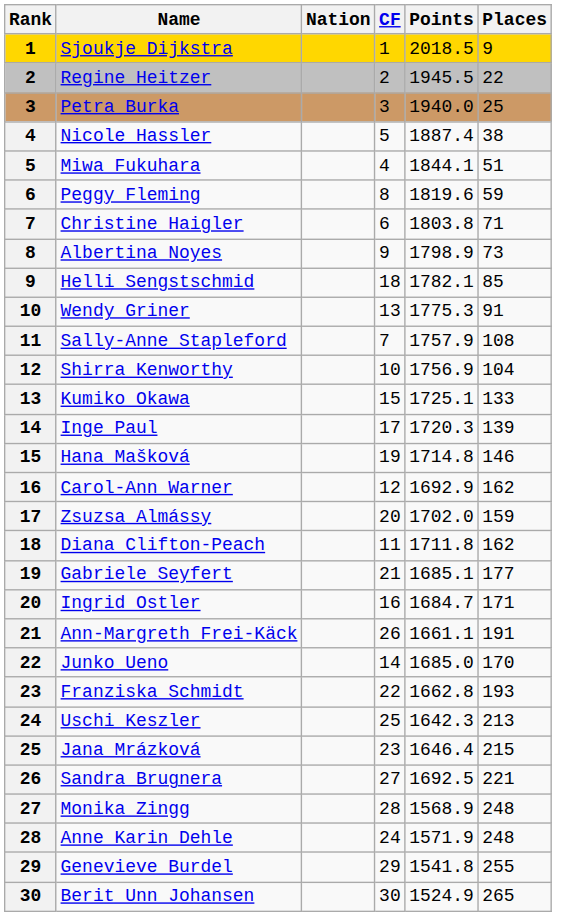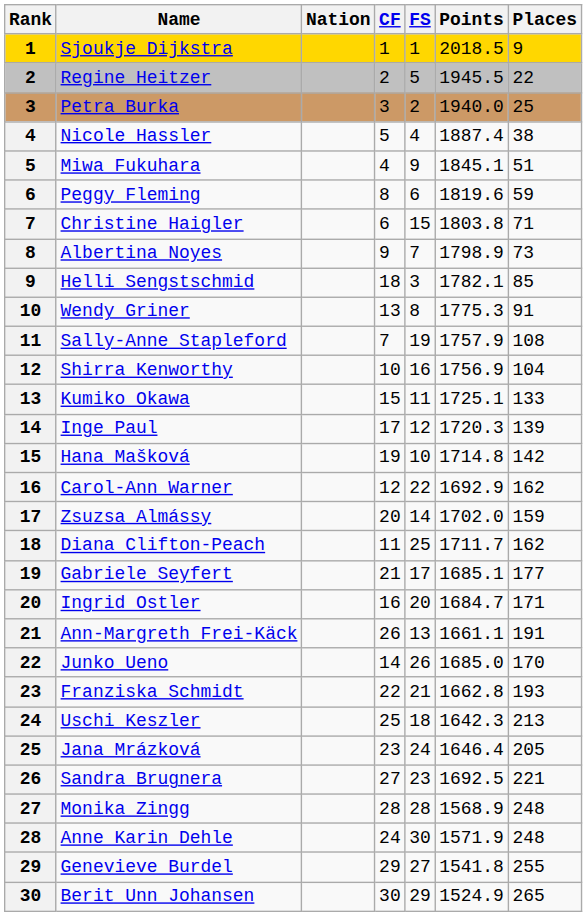+ column: FS | 1 | 5 | 2 | 4 | 9 | 6 | 15 | 7 | 3 | 8 | 19 | 16 | 11 | 12 | 10 | 22 | 14 | 25 | 17 | 20 | 13 | 26 | 21 | 18 | 24 | 23 | 28 | 30 | 27 | 29
Miwa Fukuhara | Points: 1844.1 -> 1845.1
Hana Mašková | Places: 146 -> 142
Diana Clifton-Peach | Points: 1711.8 -> 1711.7
Jana Mrázková | Places: 215 -> 205
